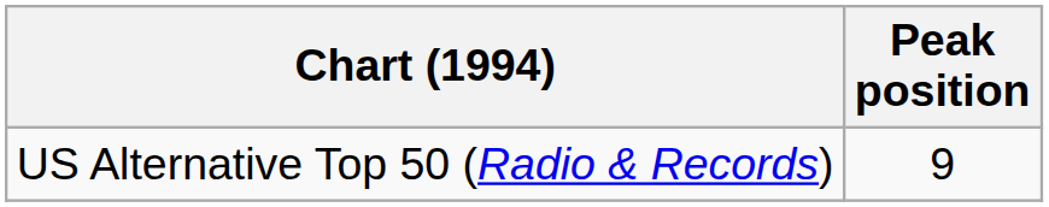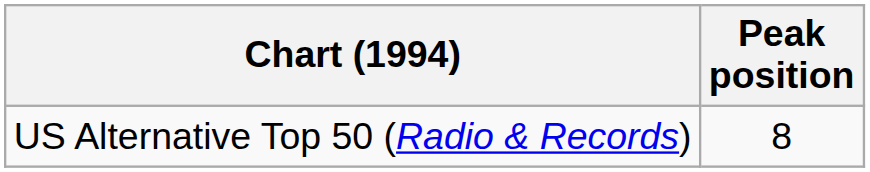US Alternative Top 50 (Radio & Records) | Peak position: 9 -> 8
